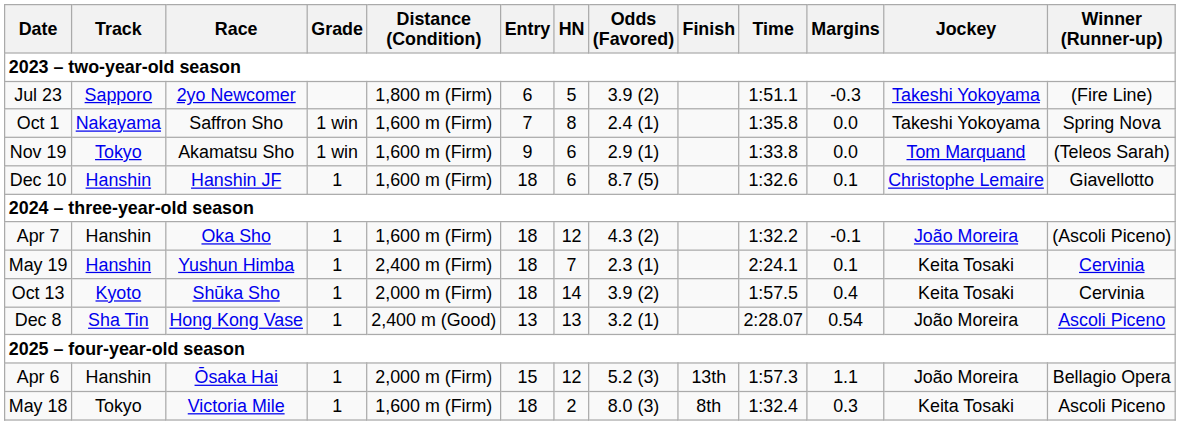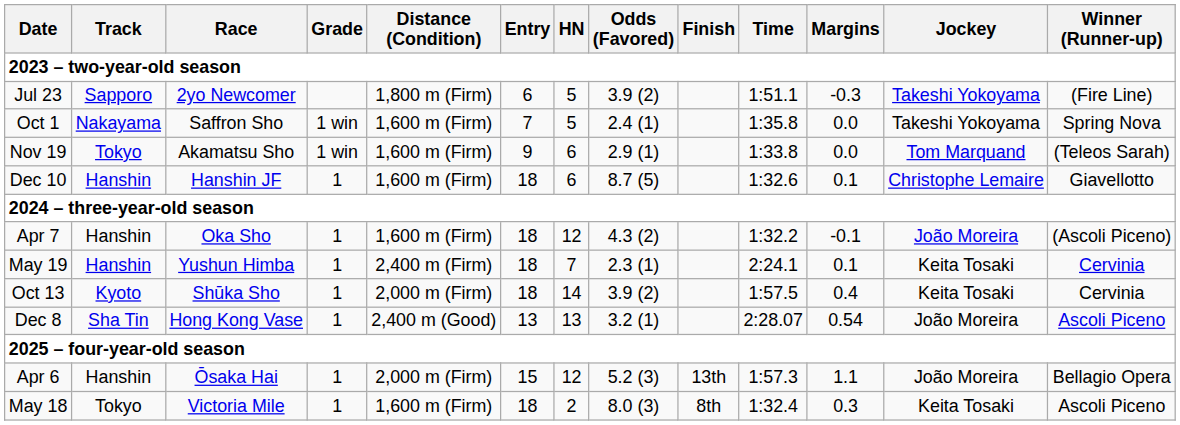Oct 1 | HN: 8 -> 5
